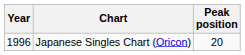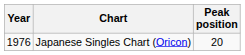Japanese Singles Chart (Oricon) | Year: 1996 -> 1976
